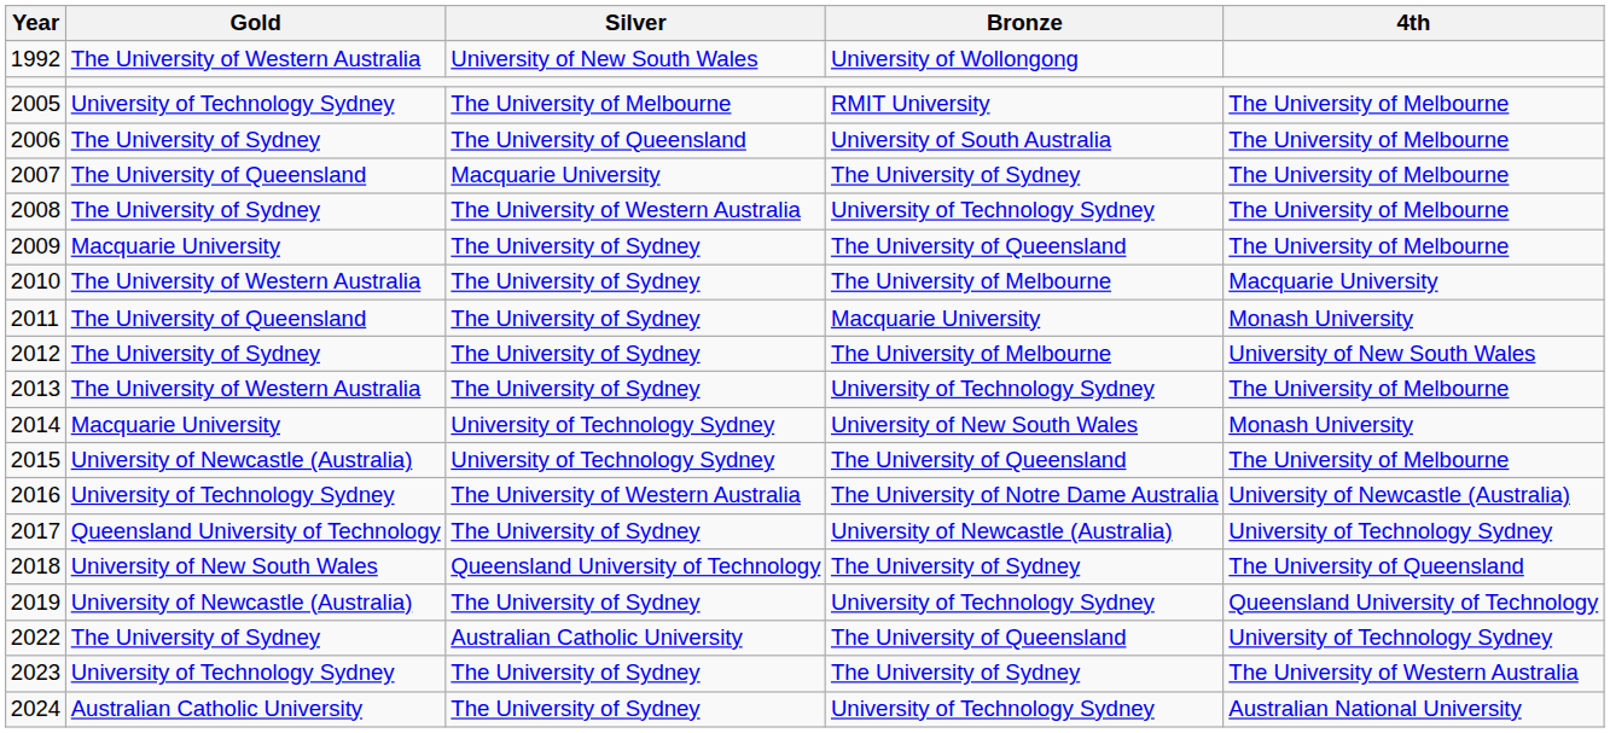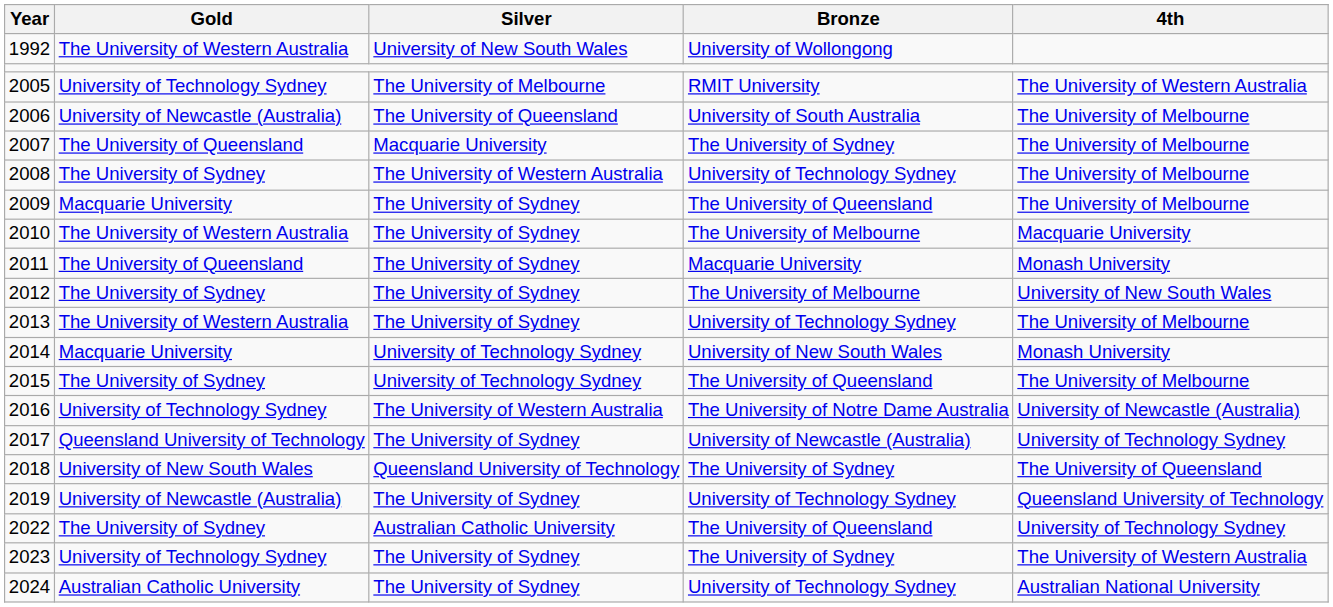2005 | 4th: The University of Melbourne -> The University of Western Australia
2006 | Gold: The University of Sydney -> University of Newcastle (Australia)
2015 | Gold: University of Newcastle (Australia) -> The University of Sydney
